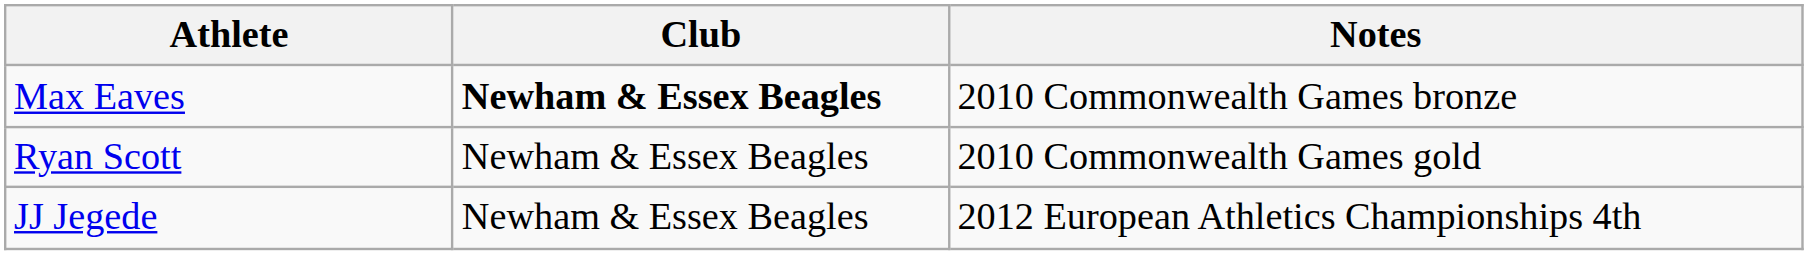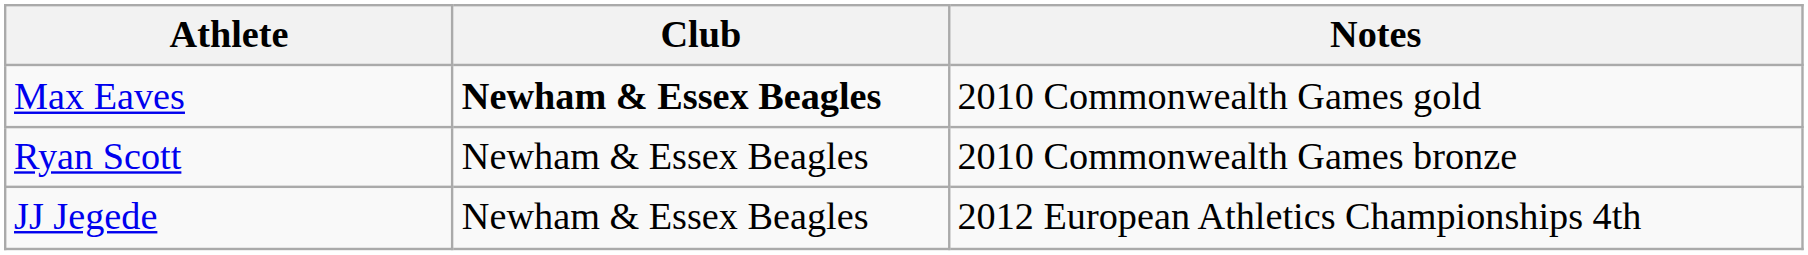Max Eaves | Notes: 2010 Commonwealth Games bronze -> 2010 Commonwealth Games gold
Ryan Scott | Notes: 2010 Commonwealth Games gold -> 2010 Commonwealth Games bronze
